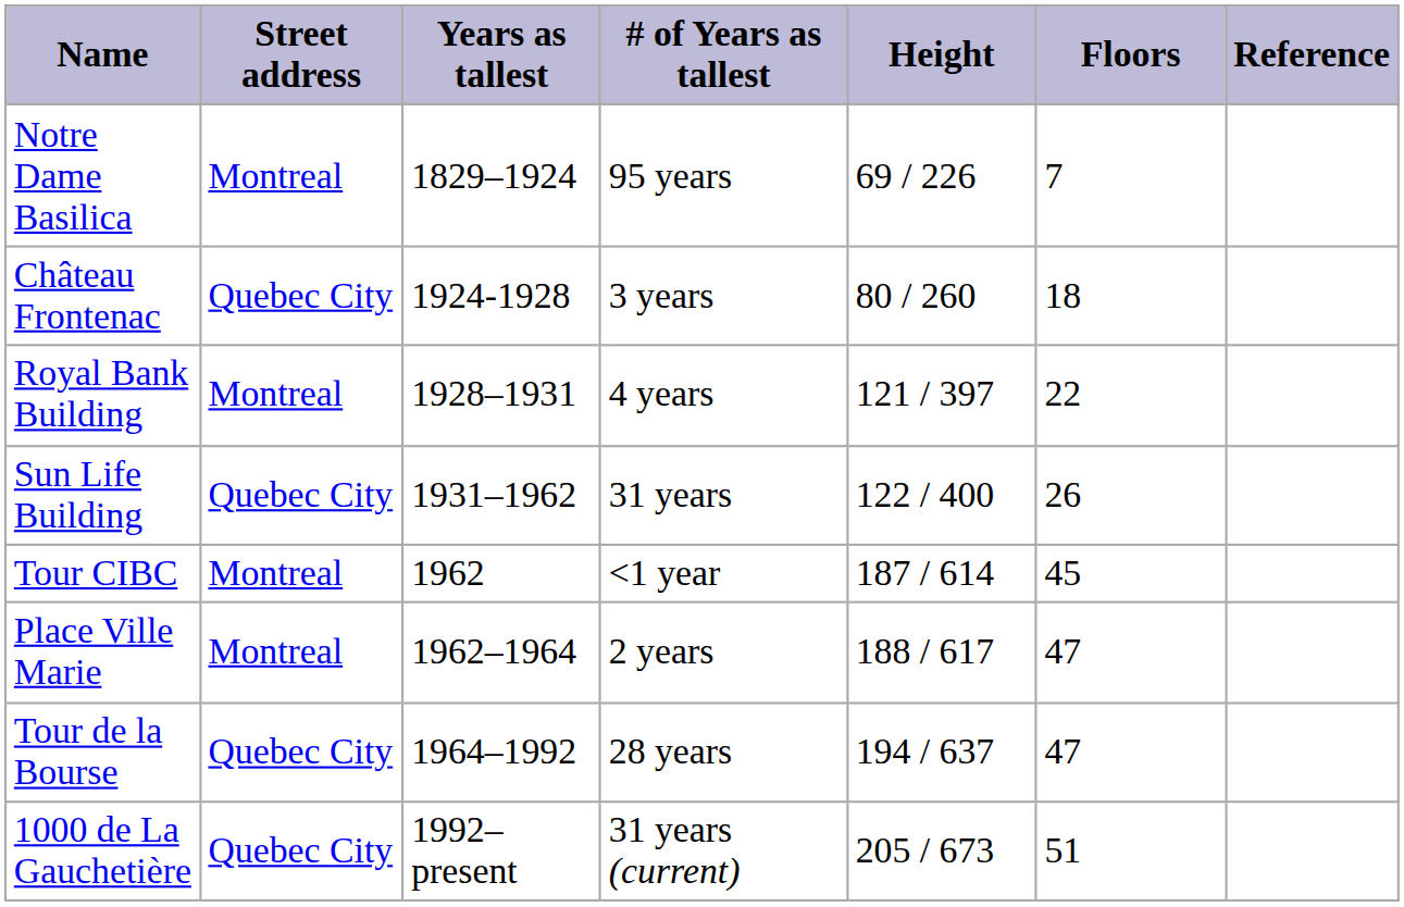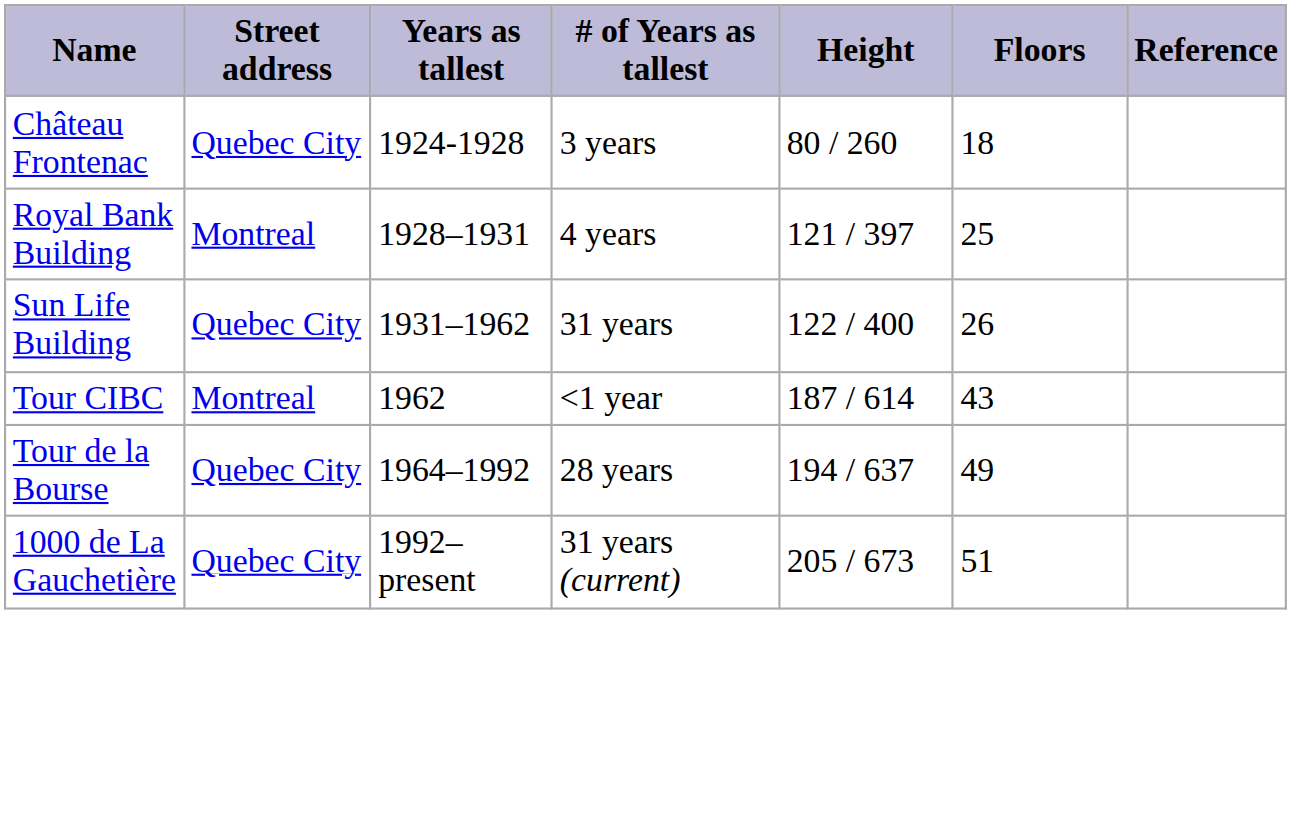- row: Notre Dame Basilica | Montreal | 1829–1924 | 95 years | 69 / 226 | 7
Royal Bank Building | column 6: 22 -> 25
Tour CIBC | column 6: 45 -> 43
- row: Place Ville Marie | Montreal | 1962–1964 | 2 years | 188 / 617 | 47
Tour de la Bourse | column 6: 47 -> 49
